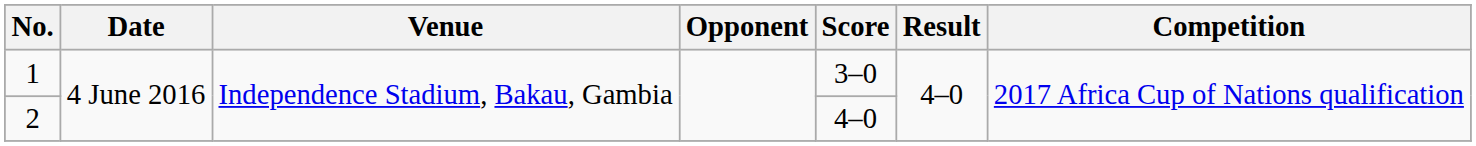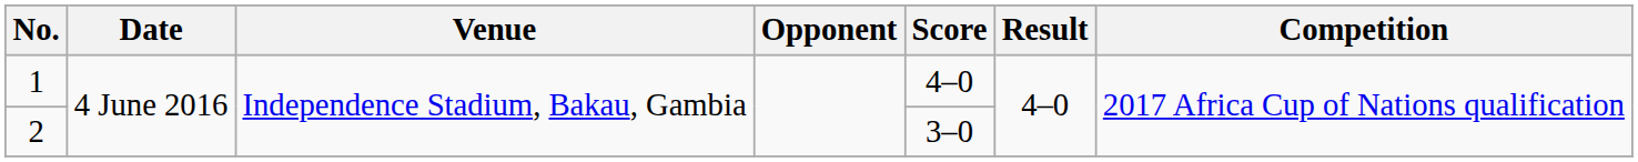1 | Score: 3–0 -> 4–0
2 | Score: 4–0 -> 3–0
